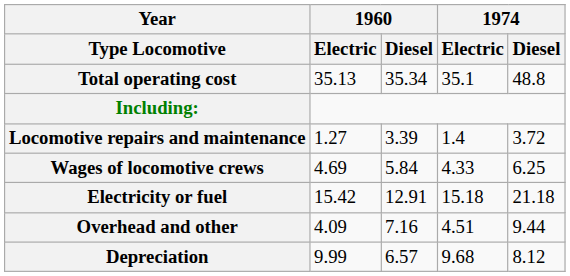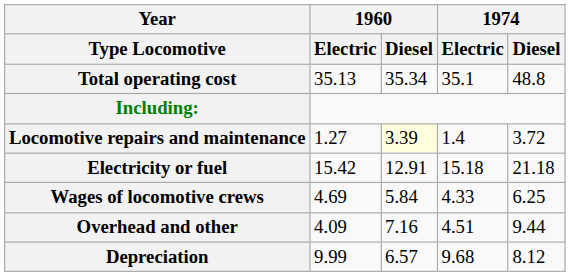Locomotive repairs and maintenance | 1960 / Diesel: no background -> lightyellow background
rows swapped: Electricity or fuel <-> Wages of locomotive crews
